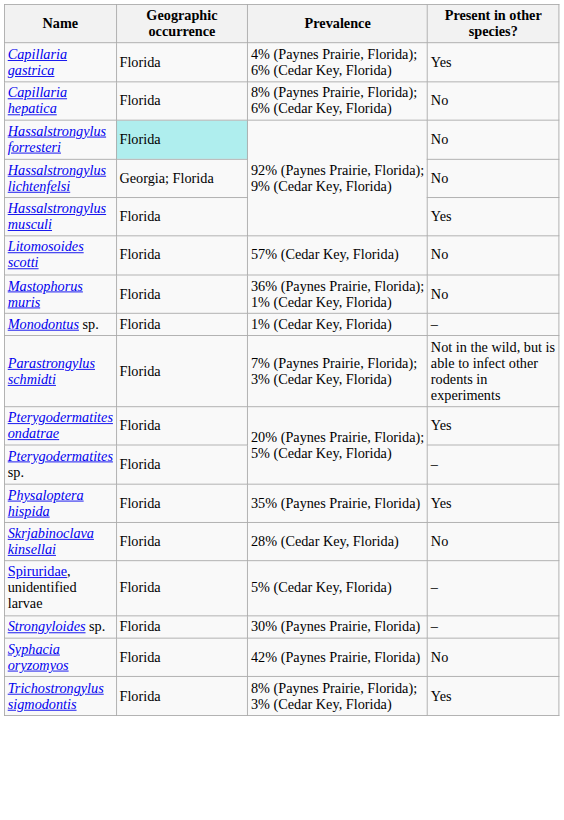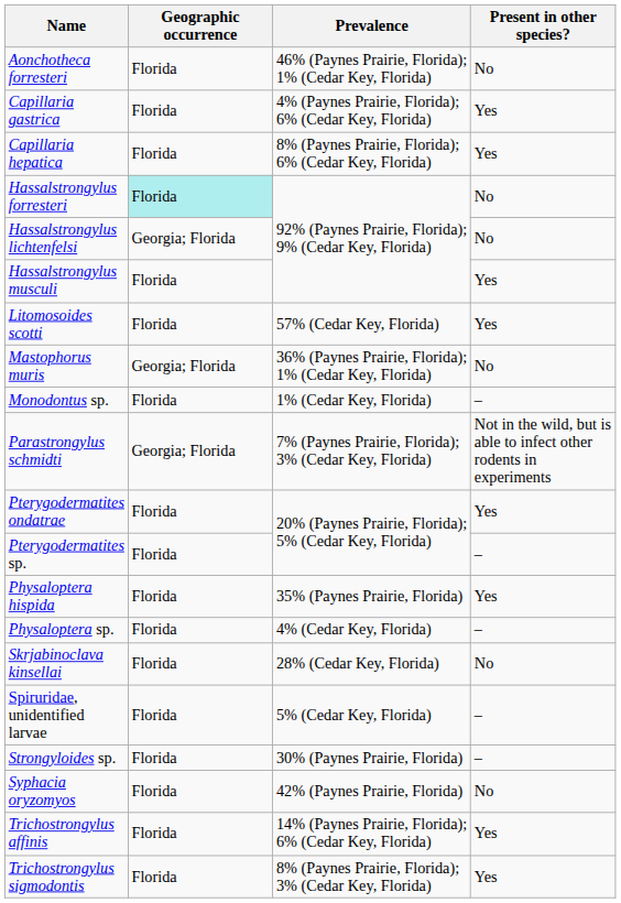+ row: Aonchotheca forresteri | Florida | 46% (Paynes Prairie, Florida); 1% (Cedar Key, Florida) | No
Capillaria hepatica | Present in other species?: No -> Yes
Litomosoides scotti | Present in other species?: No -> Yes
Mastophorus muris | Geographic occurrence: Florida -> Georgia; Florida
Parastrongylus schmidti | Geographic occurrence: Florida -> Georgia; Florida
+ row: Physaloptera sp. | Florida | 4% (Cedar Key, Florida) | –
+ row: Trichostrongylus affinis | Florida | 14% (Paynes Prairie, Florida); 6% (Cedar Key, Florida) | Yes
